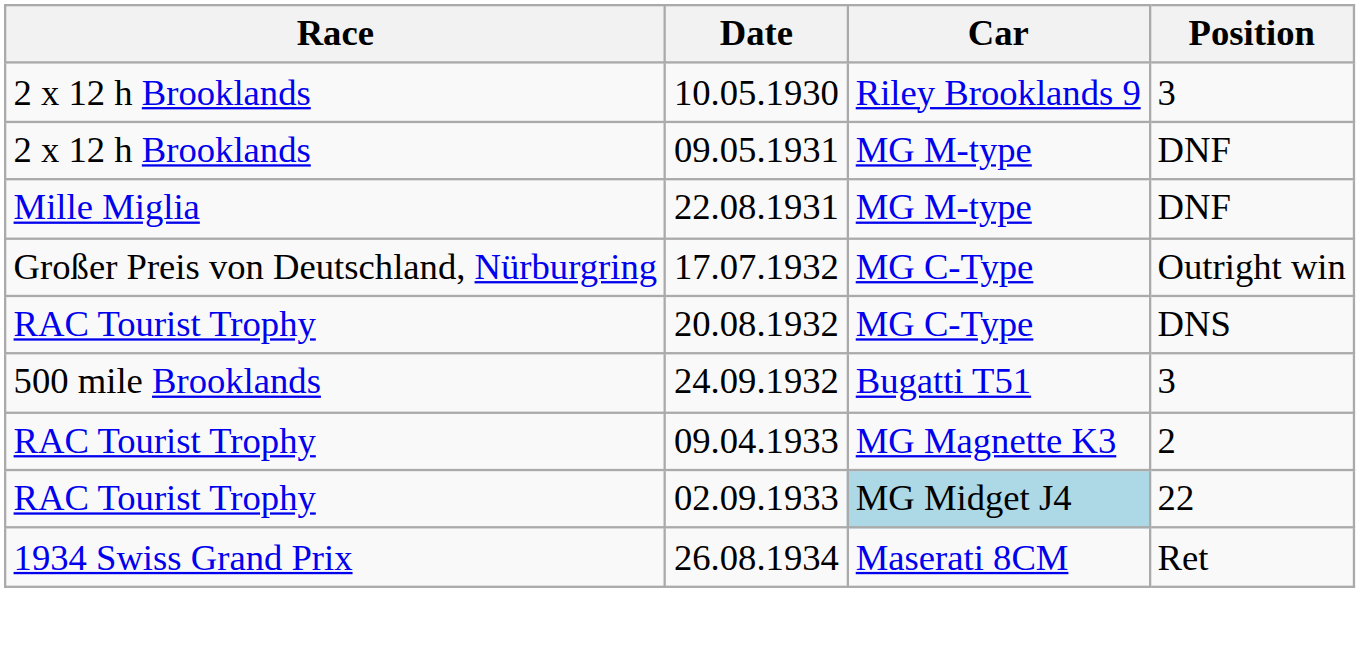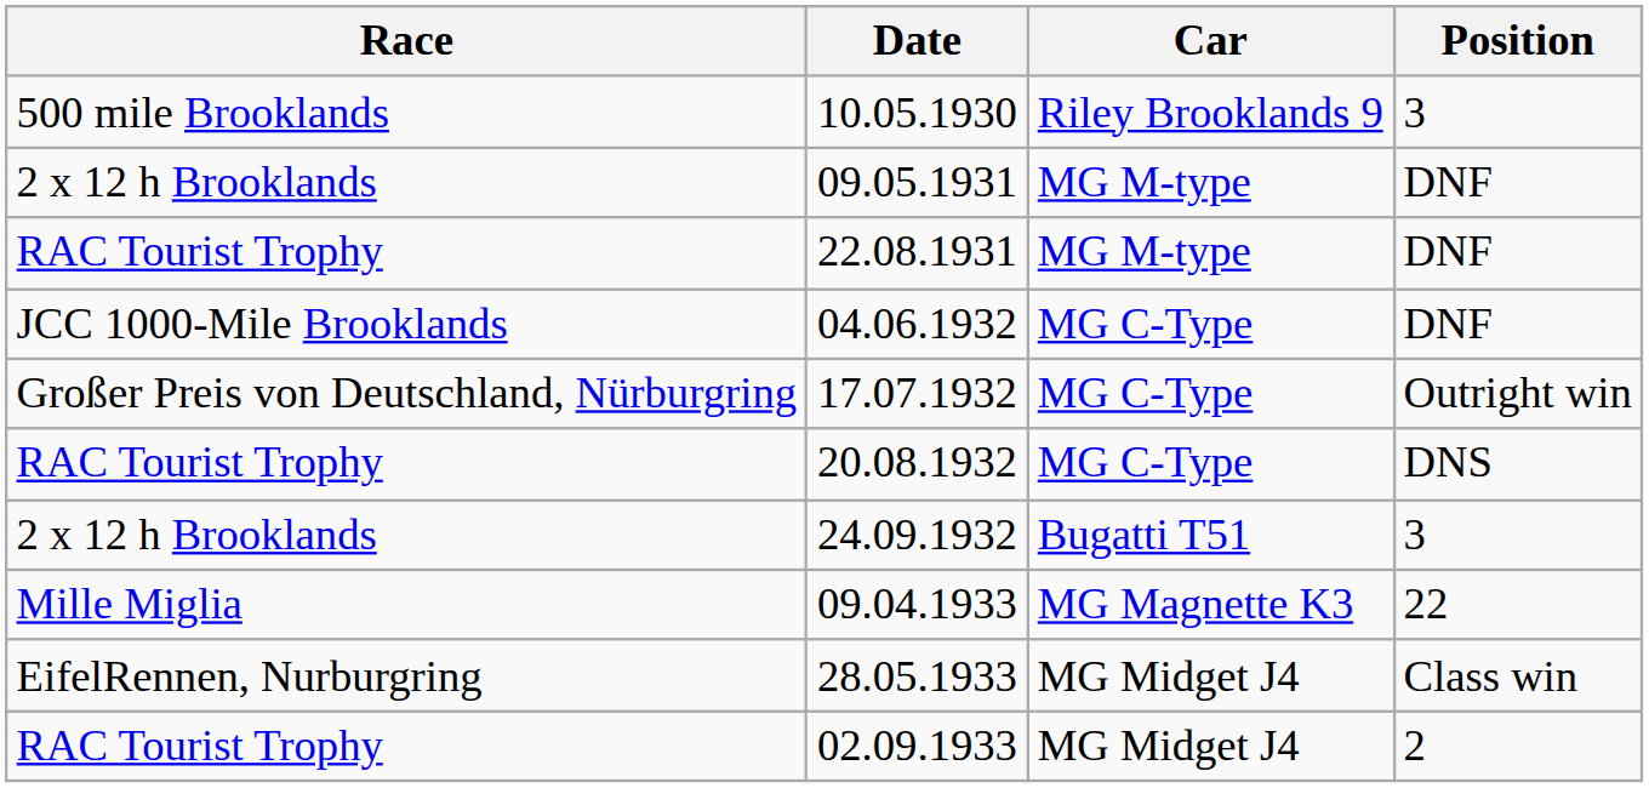10.05.1930 | Race: 2 x 12 h Brooklands -> 500 mile Brooklands
22.08.1931 | Race: Mille Miglia -> RAC Tourist Trophy
+ row: JCC 1000-Mile Brooklands | 04.06.1932 | MG C-Type | DNF
24.09.1932 | Race: 500 mile Brooklands -> 2 x 12 h Brooklands
09.04.1933 | Race: RAC Tourist Trophy -> Mille Miglia
09.04.1933 | Position: 2 -> 22
+ row: EifelRennen, Nurburgring | 28.05.1933 | MG Midget J4 | Class win
02.09.1933 | Car: lightblue background -> no background
02.09.1933 | Position: 22 -> 2
- row: 1934 Swiss Grand Prix | 26.08.1934 | Maserati 8CM | Ret
